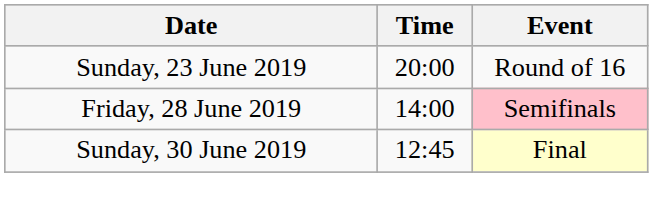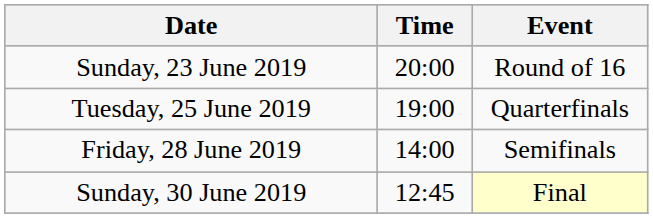+ row: Tuesday, 25 June 2019 | 19:00 | Quarterfinals
Friday, 28 June 2019 | Event: pink background -> no background
